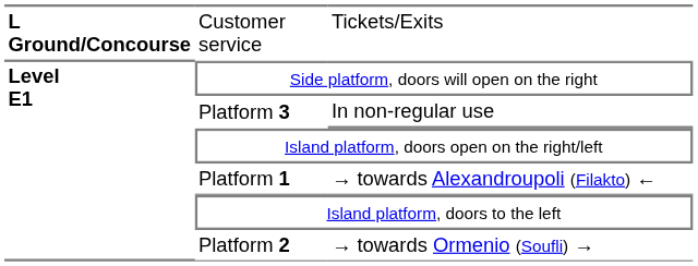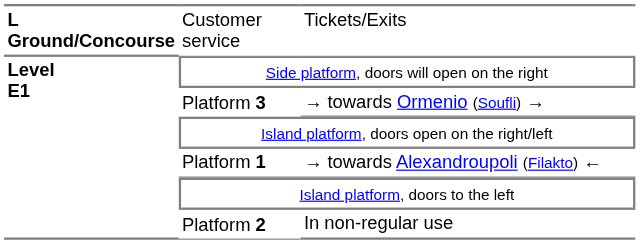Platform 3 | column 3: In non-regular use -> → towards Ormenio (Soufli) →
Platform 2 | column 3: → towards Ormenio (Soufli) → -> In non-regular use
